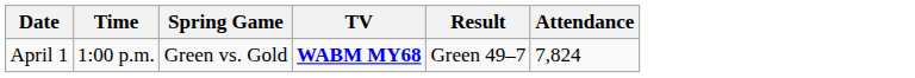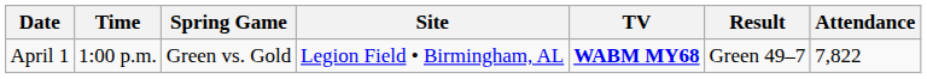+ column: Site | Legion Field • Birmingham, AL
April 1 | Attendance: 7,824 -> 7,822
